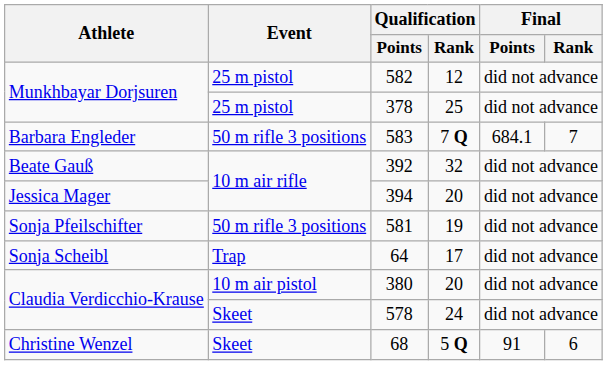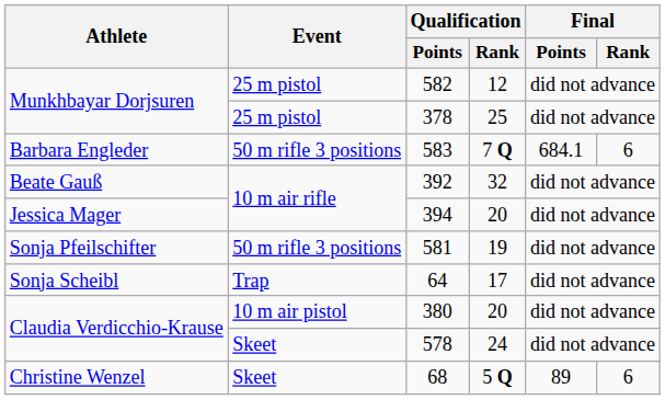583 | Final / Rank: 7 -> 6
68 | Final / Points: 91 -> 89
